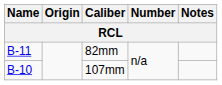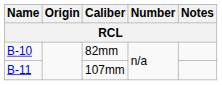82mm | Name: B-11 -> B-10
107mm | Name: B-10 -> B-11
